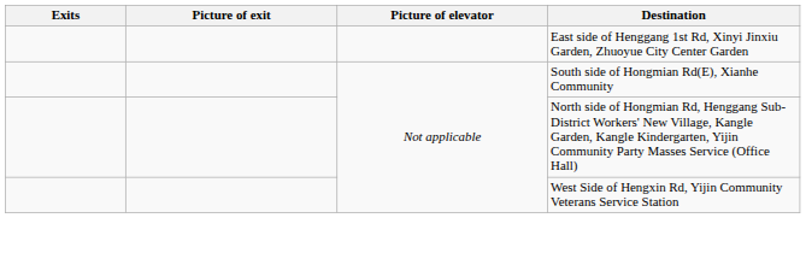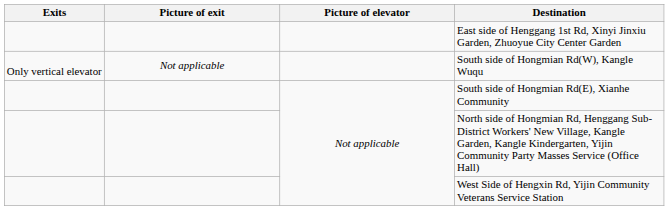+ row: Only vertical elevator | Not applicable | South side of Hongmian Rd(W), Kangle Wuqu
